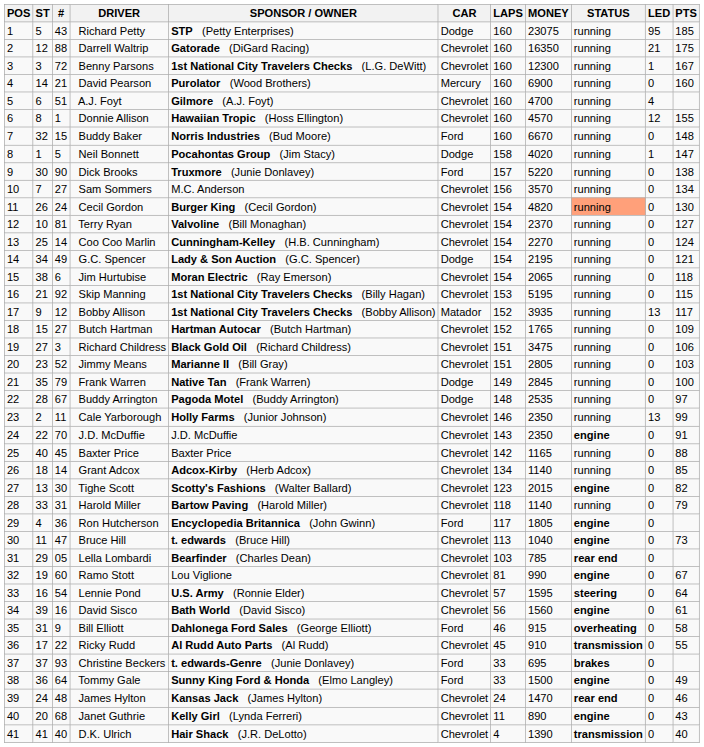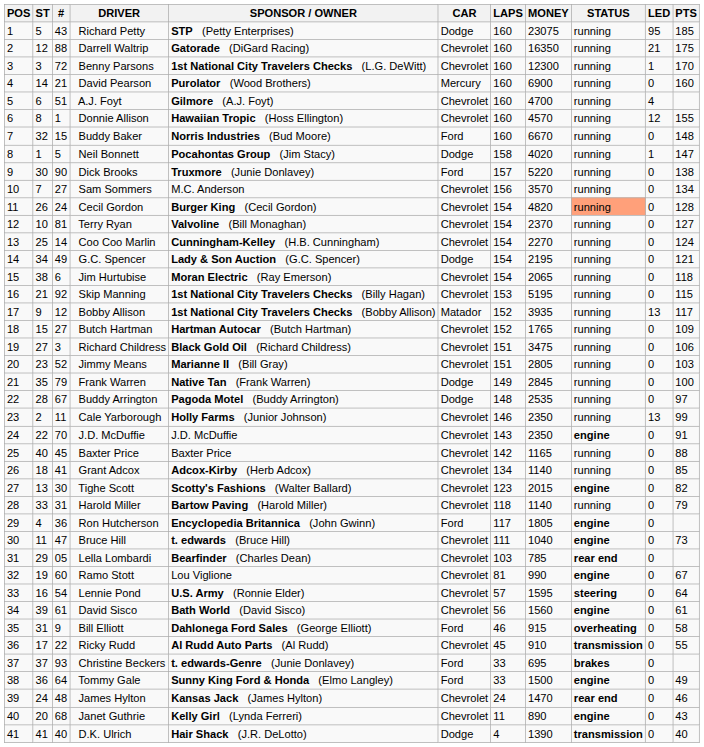Benny Parsons | PTS: 167 -> 170
Cecil Gordon | PTS: 130 -> 128
Grant Adcox | #: 14 -> 41
Bruce Hill | LAPS: 113 -> 111
David Sisco | #: 16 -> 61
D.K. Ulrich | CAR: Chevrolet -> Dodge
